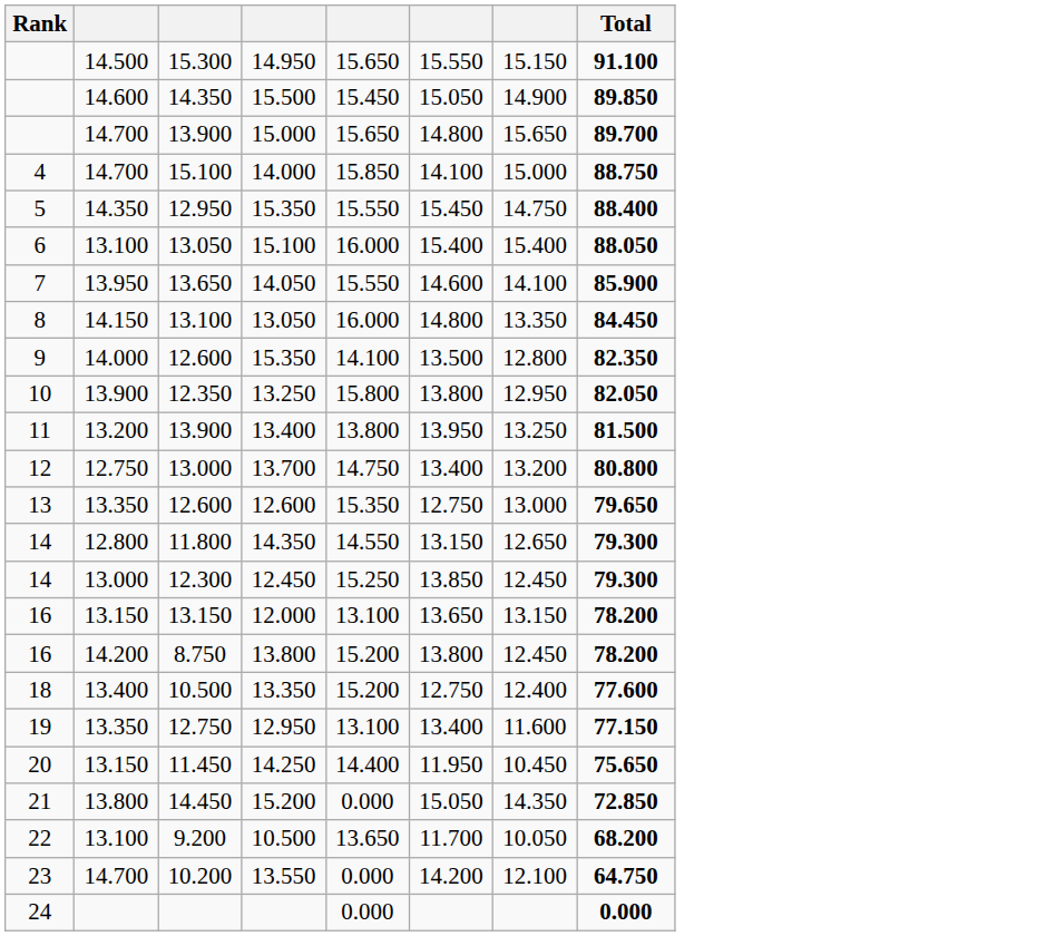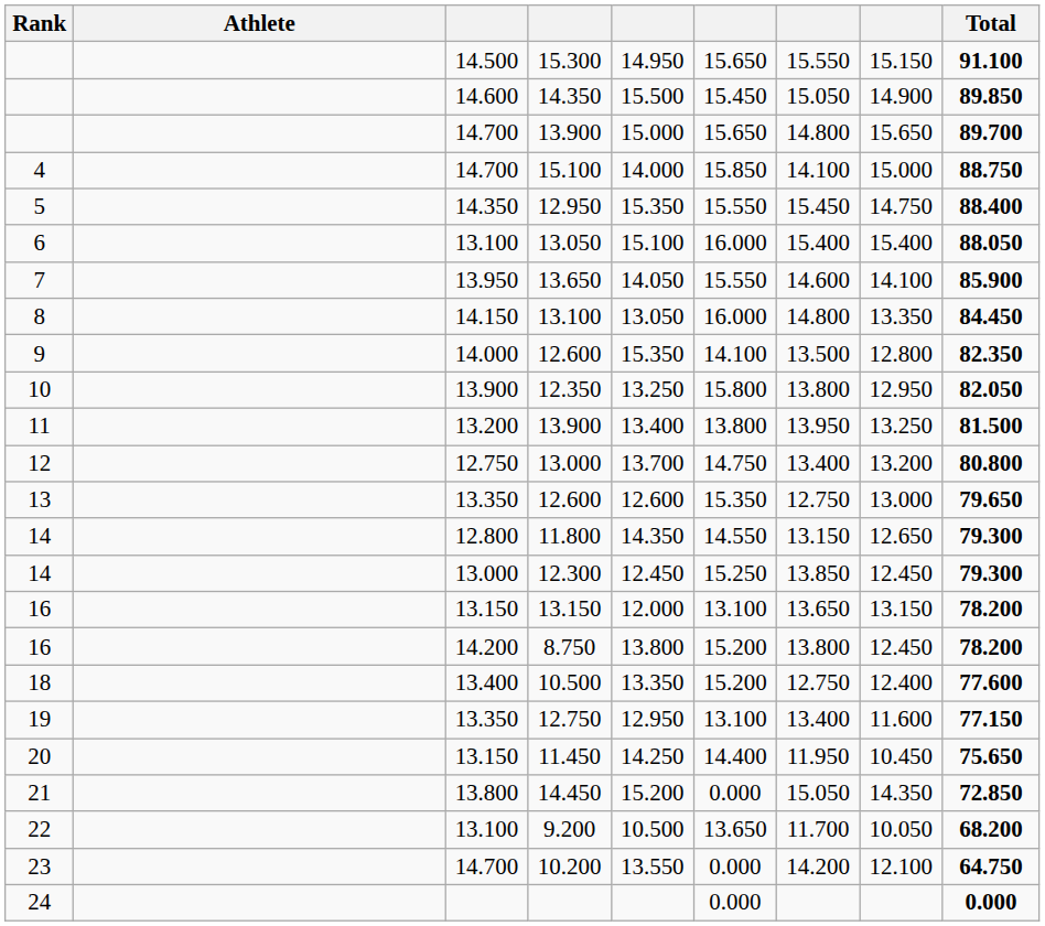+ column: Athlete
